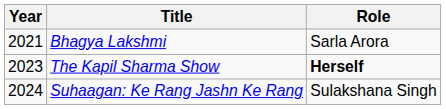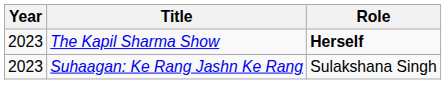- row: 2021 | Bhagya Lakshmi | Sarla Arora
Suhaagan: Ke Rang Jashn Ke Rang | Year: 2024 -> 2023
